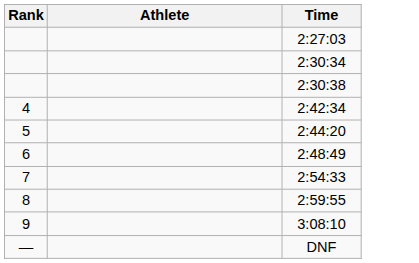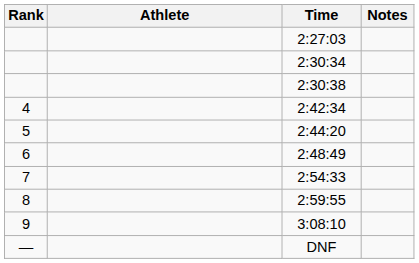+ column: Notes
